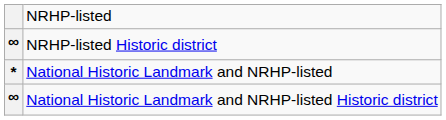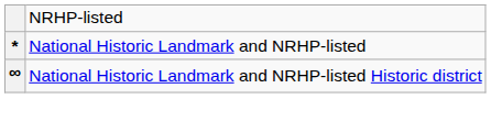- row: ∞ | NRHP-listed Historic district
